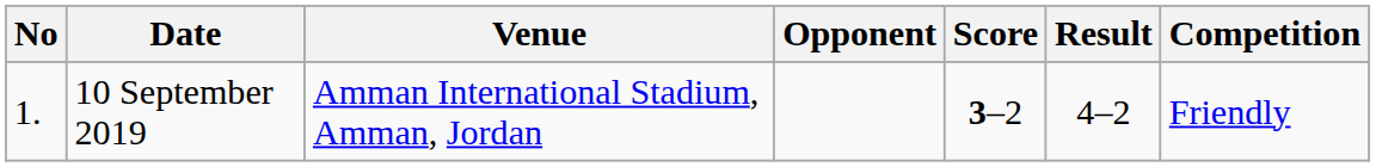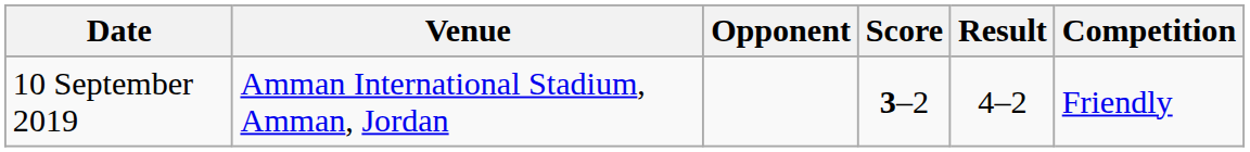- column: No | 1.
